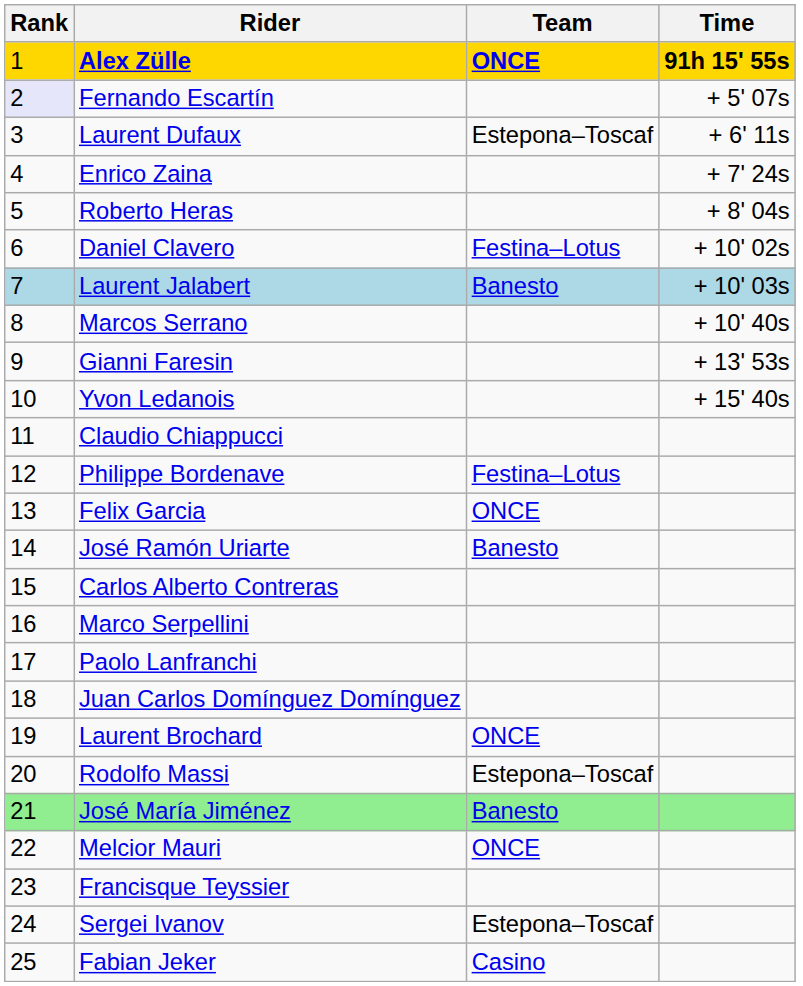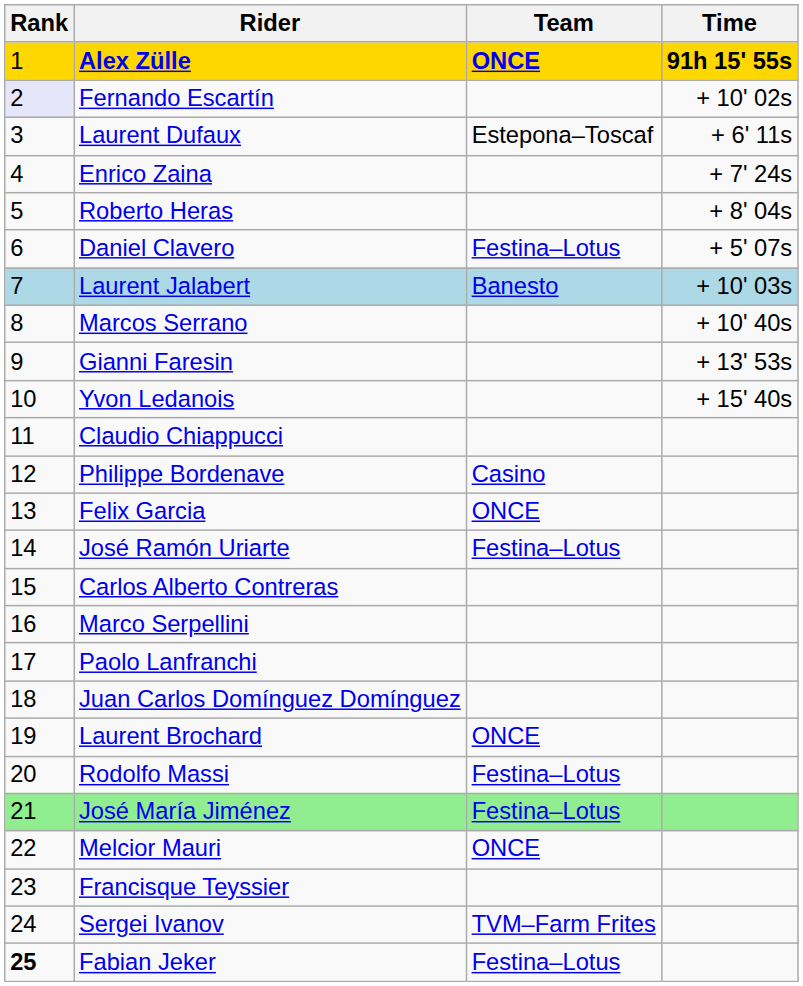Fernando Escartín | Time: + 5' 07s -> + 10' 02s
Daniel Clavero | Time: + 10' 02s -> + 5' 07s
Philippe Bordenave | Team: Festina–Lotus -> Casino
José Ramón Uriarte | Team: Banesto -> Festina–Lotus
Rodolfo Massi | Team: Estepona–Toscaf -> Festina–Lotus
José María Jiménez | Team: Banesto -> Festina–Lotus
Sergei Ivanov | Team: Estepona–Toscaf -> TVM–Farm Frites
Fabian Jeker | Rank: normal -> bold
Fabian Jeker | Team: Casino -> Festina–Lotus
